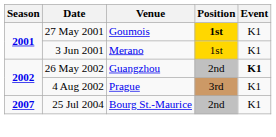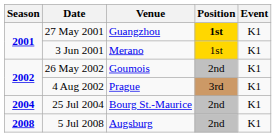27 May 2001 | Venue: Goumois -> Guangzhou
26 May 2002 | Venue: Guangzhou -> Goumois
26 May 2002 | Event: bold -> normal
25 Jul 2004 | Season: 2007 -> 2004
+ row: 2008 | 5 Jul 2008 | Augsburg | 2nd | K1
